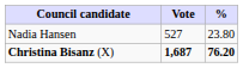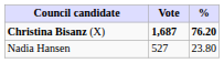rows swapped: Christina Bisanz (X) <-> Nadia Hansen
